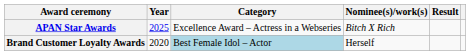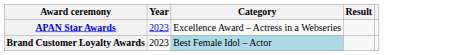- column: Nominee(s)/work(s) | Bitch X Rich | Herself
APAN Star Awards | Year: 2025 -> 2023
Brand Customer Loyalty Awards | Year: 2020 -> 2023
